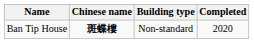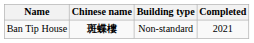Ban Tip House | Completed: 2020 -> 2021
